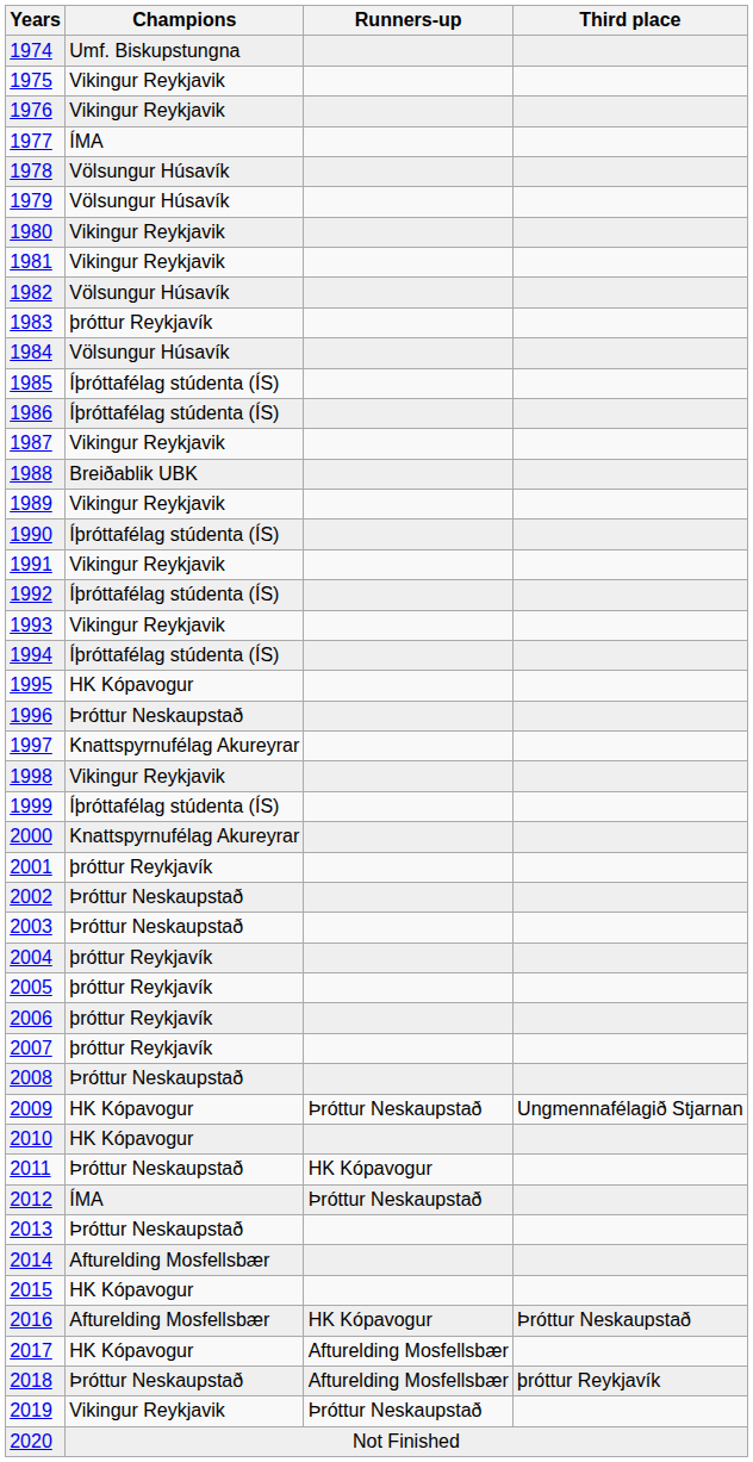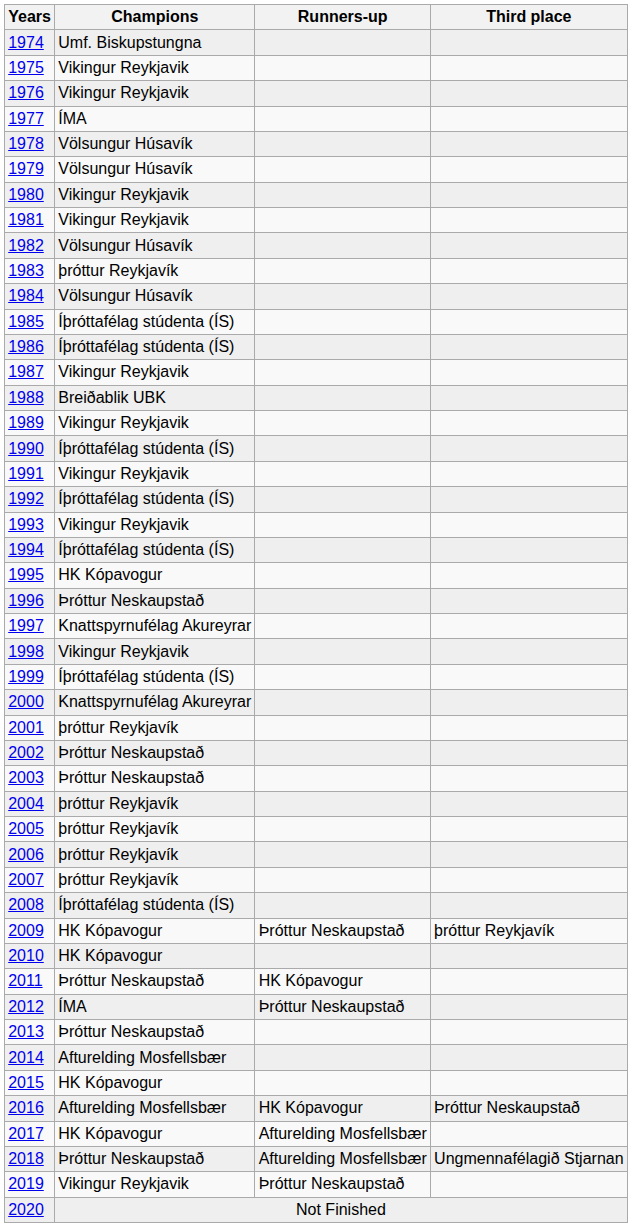2008 | Champions: Þróttur Neskaupstað -> Íþróttafélag stúdenta (ÍS)
2009 | Third place: Ungmennafélagið Stjarnan -> þróttur Reykjavík
2018 | Third place: þróttur Reykjavík -> Ungmennafélagið Stjarnan
